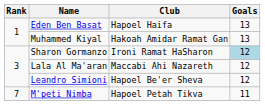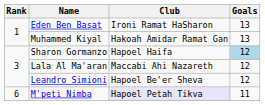Eden Ben Basat | Club: Hapoel Haifa -> Ironi Ramat HaSharon
Sharon Gormanzo | Club: Ironi Ramat HaSharon -> Hapoel Haifa
M'peti Nimba | Rank: 7 -> 6
M'peti Nimba | Club: no background -> lavender background
